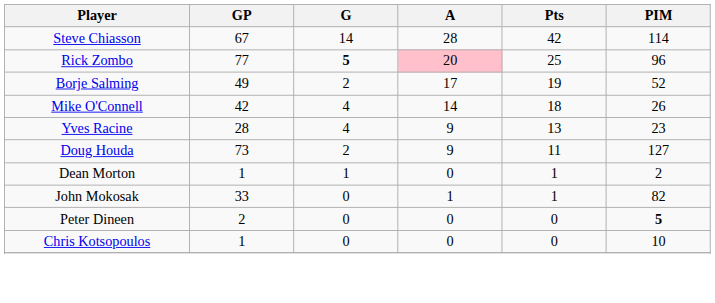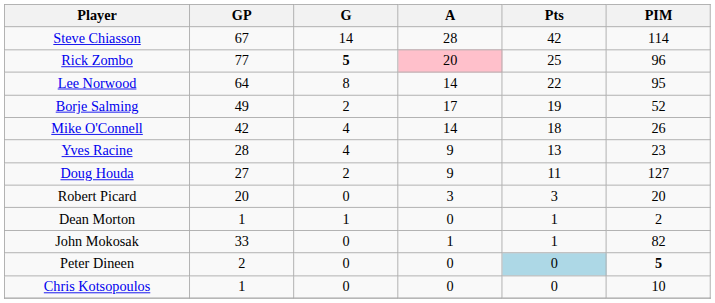+ row: Lee Norwood | 64 | 8 | 14 | 22 | 95
Doug Houda | GP: 73 -> 27
+ row: Robert Picard | 20 | 0 | 3 | 3 | 20
Peter Dineen | Pts: no background -> lightblue background
